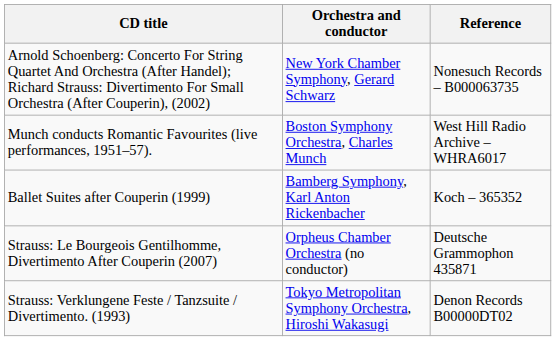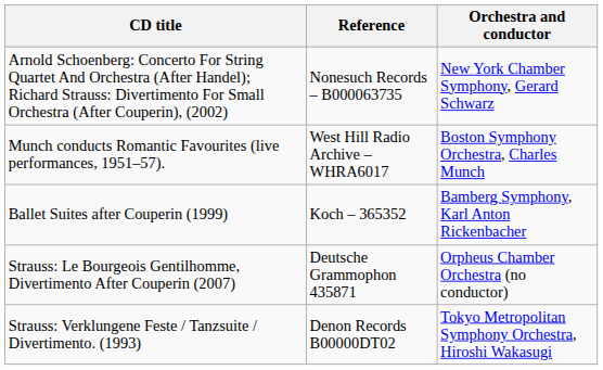columns swapped: Orchestra and conductor <-> Reference
